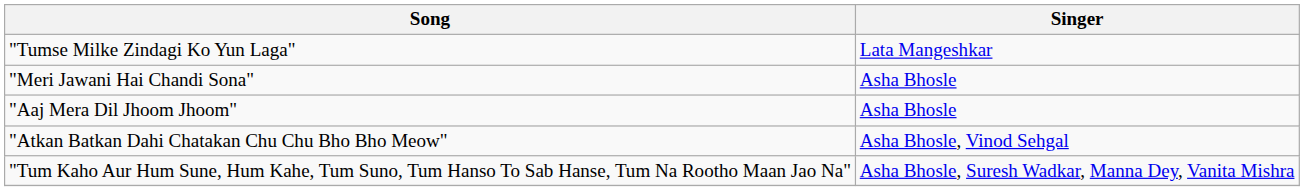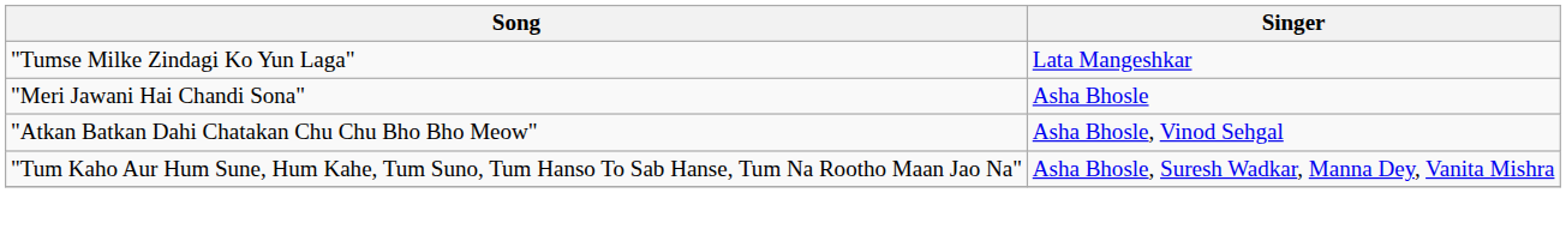- row: "Aaj Mera Dil Jhoom Jhoom" | Asha Bhosle
